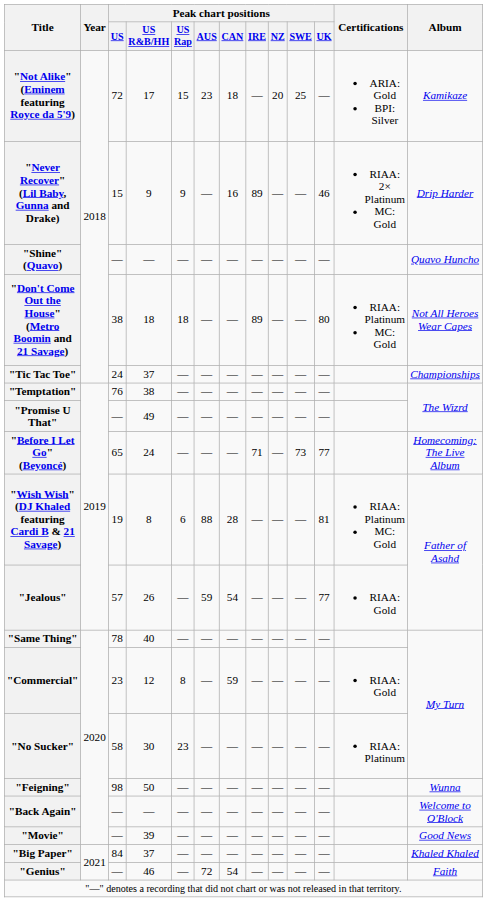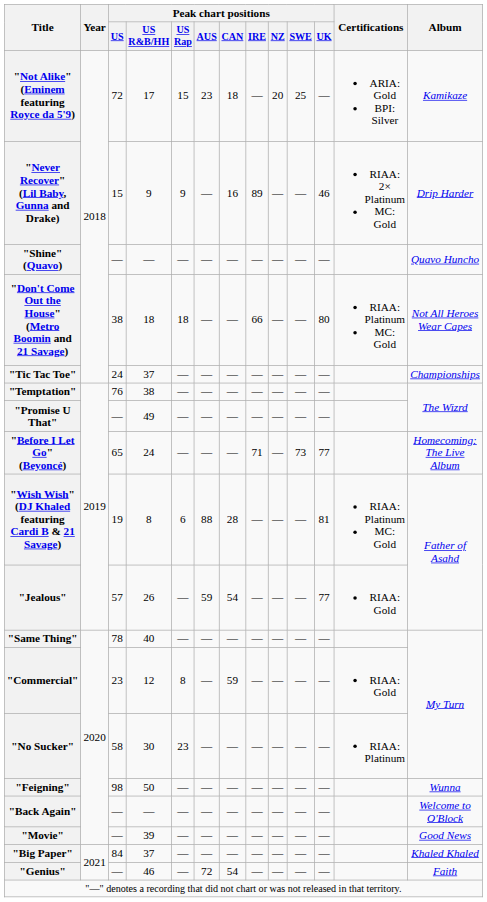"Don't Come Out the House" (Metro Boomin and 21 Savage) | Peak chart positions / IRE: 89 -> 66
